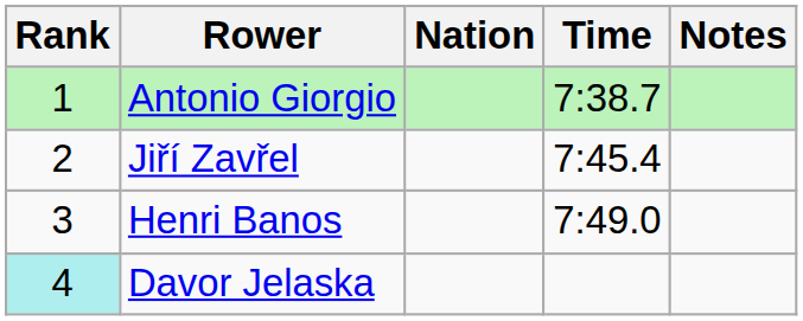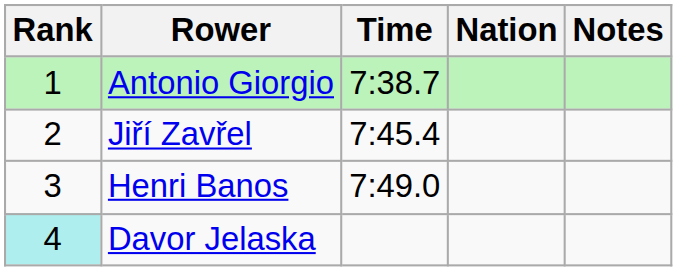columns swapped: Nation <-> Time
